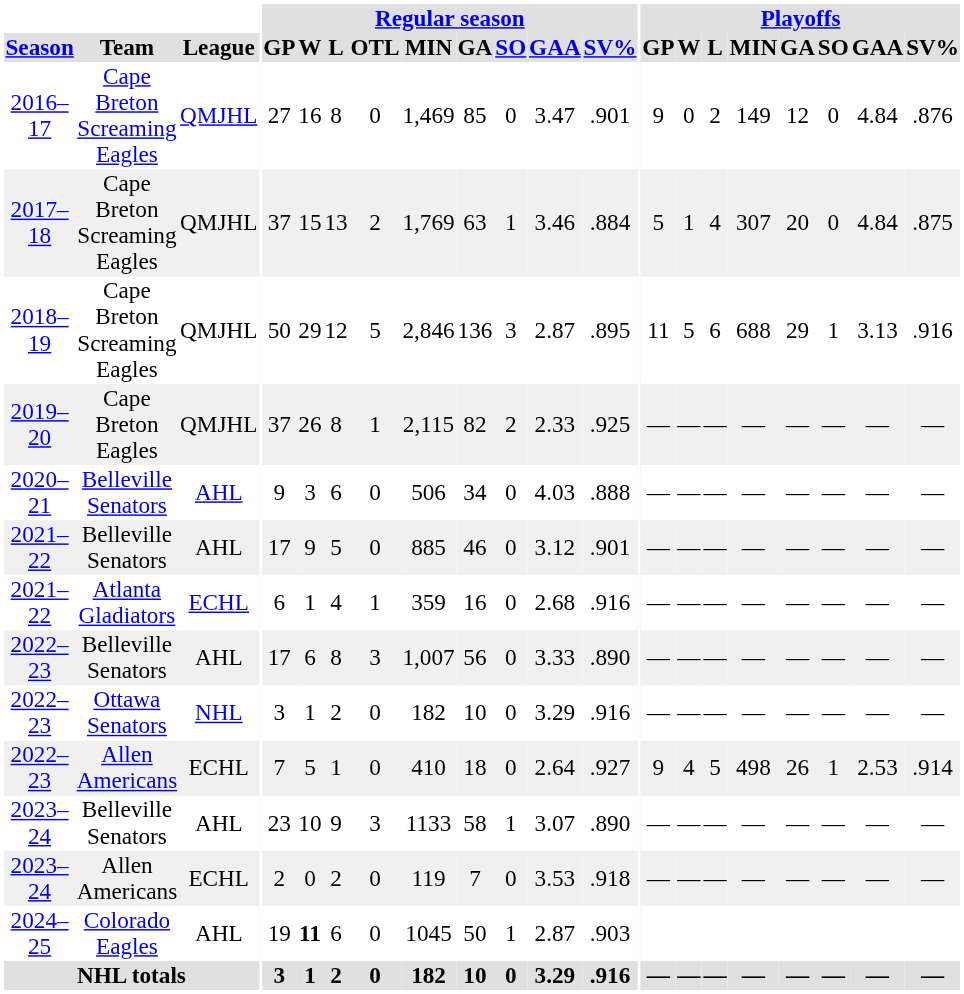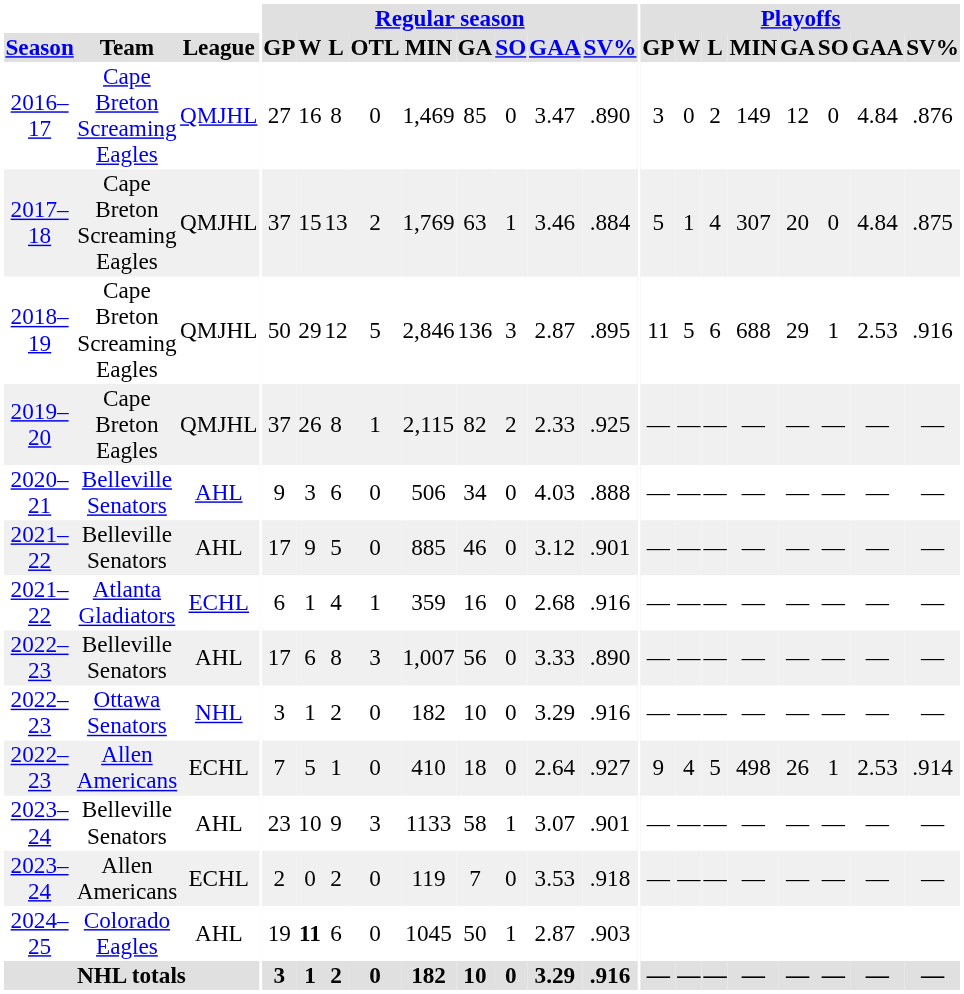2016–17 | Regular season / SV%: .901 -> .890
2016–17 | Playoffs / GP: 9 -> 3
2018–19 | Playoffs / GAA: 3.13 -> 2.53
2023–24 / Belleville Senators | Regular season / SV%: .890 -> .901
